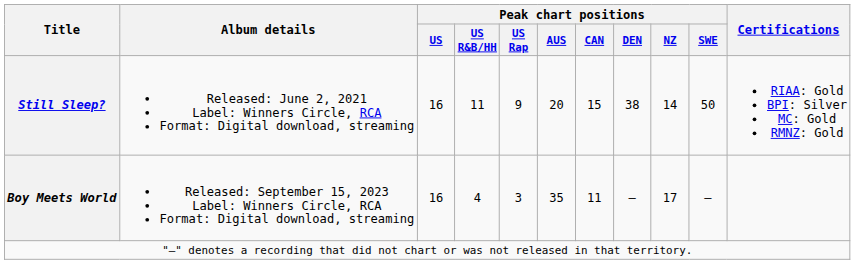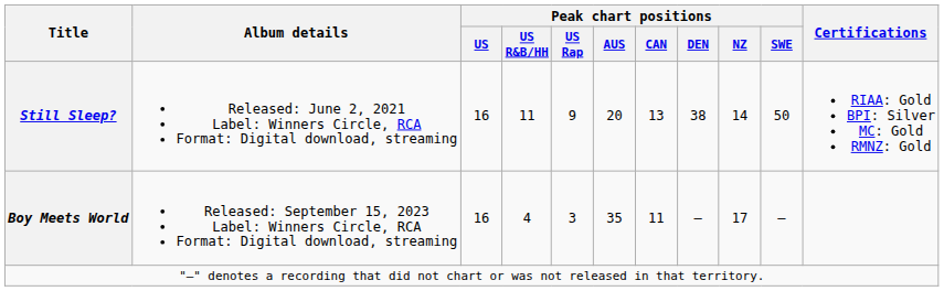Still Sleep? | Peak chart positions / CAN: 15 -> 13
